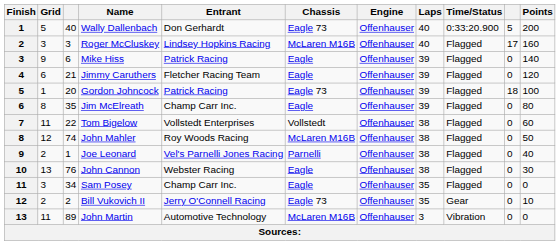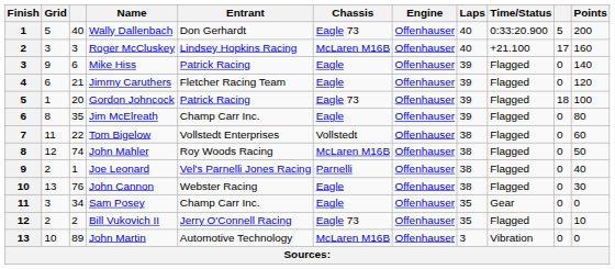Roger McCluskey | Time/Status: Flagged -> +21.100
Sam Posey | Time/Status: Flagged -> Gear
Bill Vukovich II | Time/Status: Gear -> Flagged
John Martin | Grid: 11 -> 10
